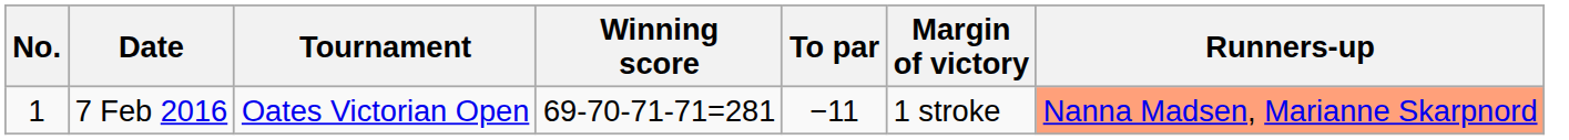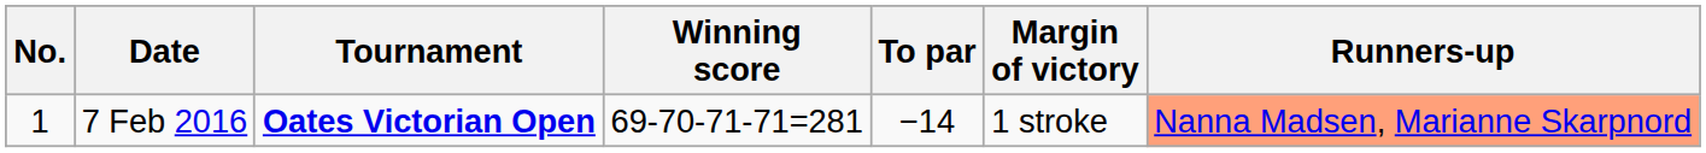7 Feb 2016 | Tournament: normal -> bold
7 Feb 2016 | To par: −11 -> −14
